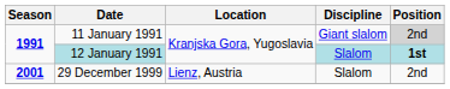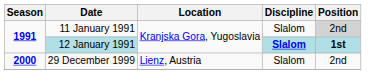11 January 1991 | Discipline: Giant slalom -> Slalom
12 January 1991 | Discipline: normal -> bold
29 December 1999 | Season: 2001 -> 2000
